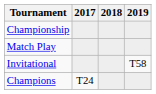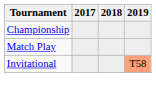Invitational | 2019: no background -> lightsalmon background
- row: Champions | T24
